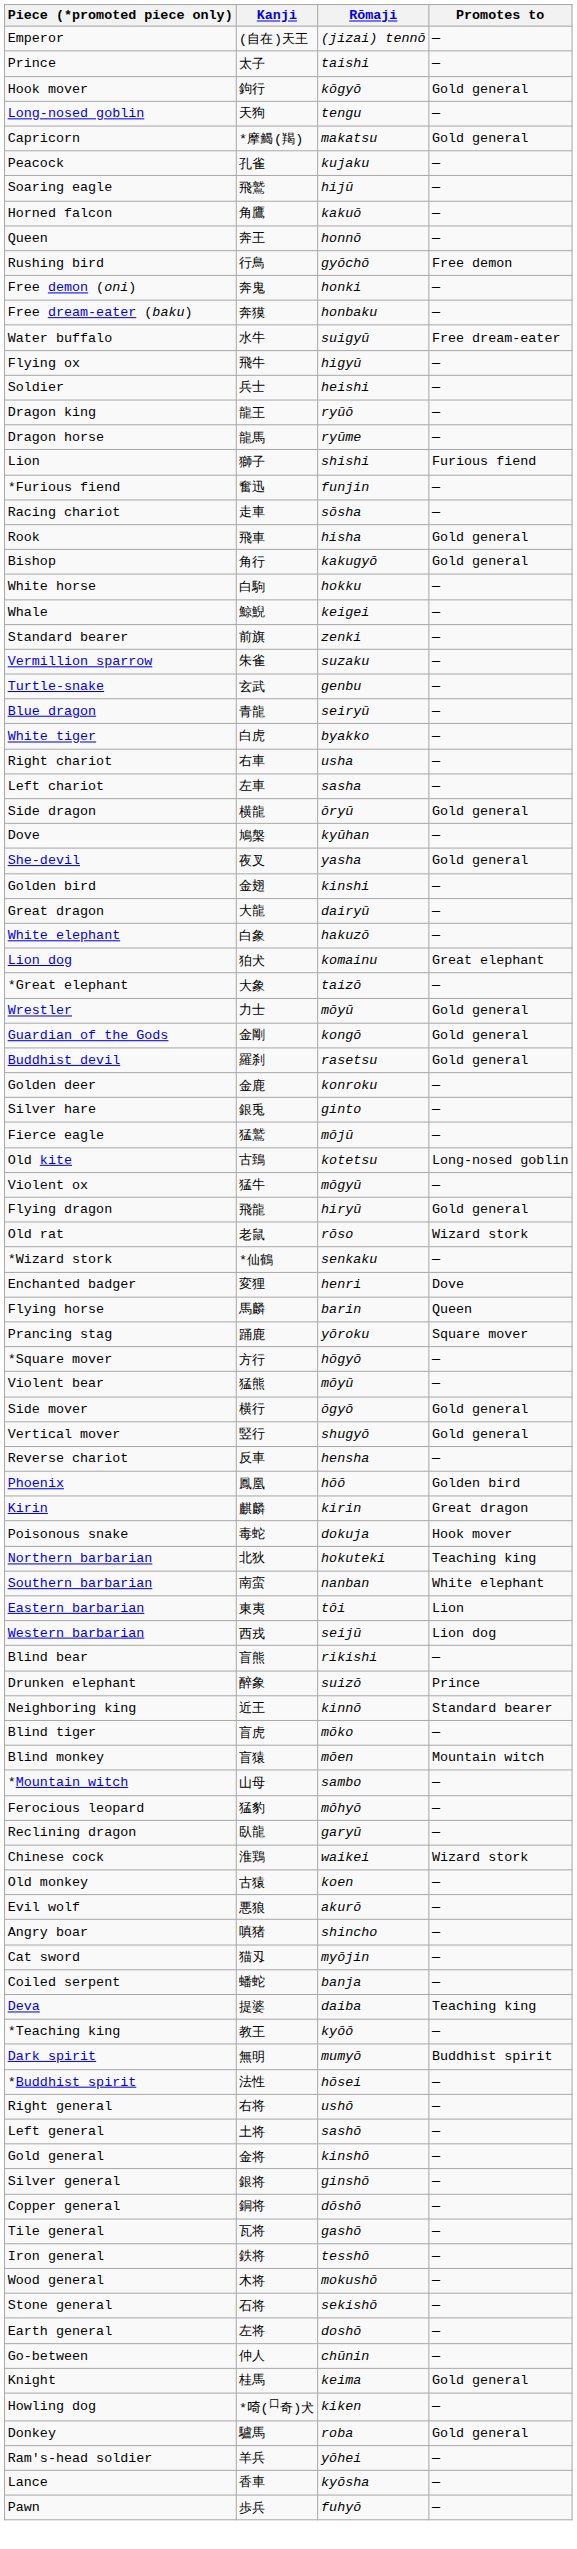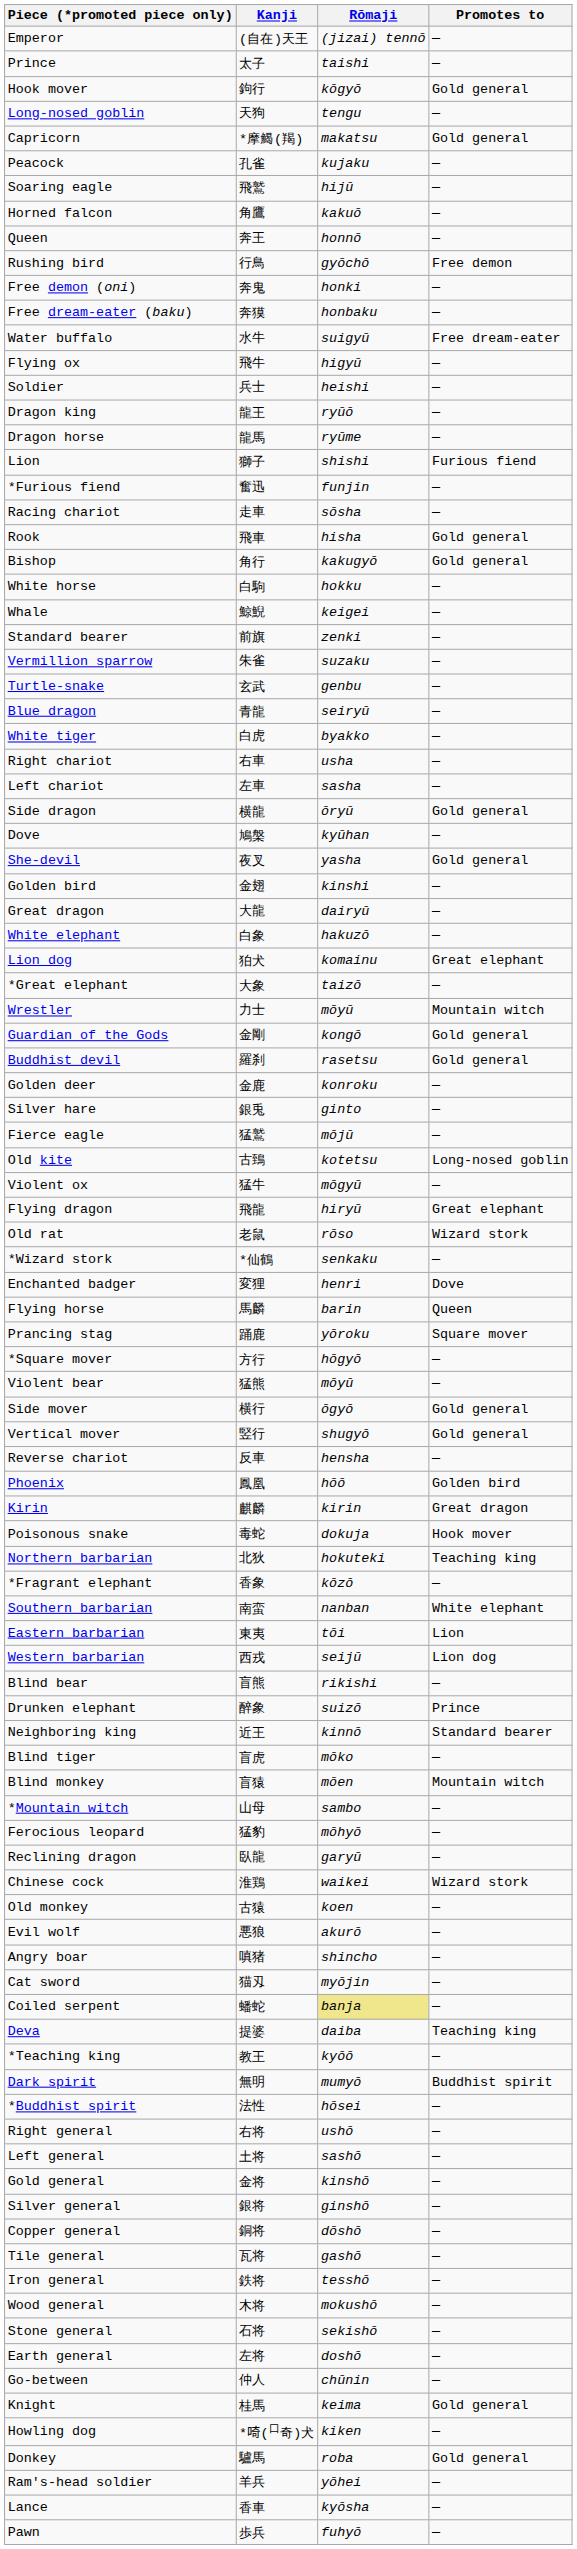Wrestler | Promotes to: Gold general -> Mountain witch
Flying dragon | Promotes to: Gold general -> Great elephant
+ row: *Fragrant elephant | 香象 | kōzō | —
Coiled serpent | Rōmaji: no background -> khaki background
